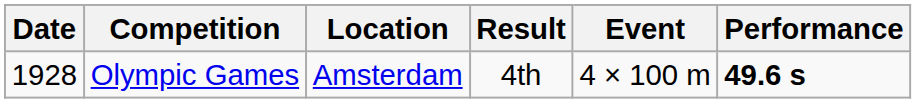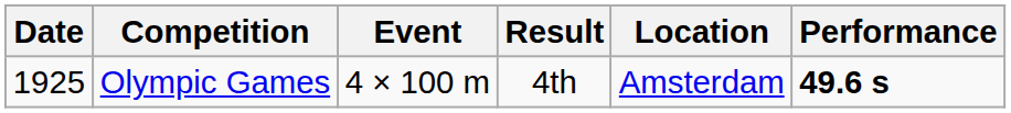columns swapped: Location <-> Event
Olympic Games | Date: 1928 -> 1925
